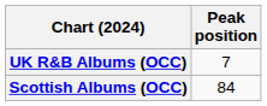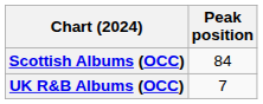rows swapped: UK R&B Albums (OCC) <-> Scottish Albums (OCC)
